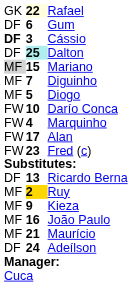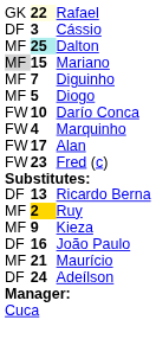- row: DF | 6 | Gum
Cássio | column 1: bold -> normal
Dalton | column 1: DF -> MF
João Paulo | column 1: MF -> DF
